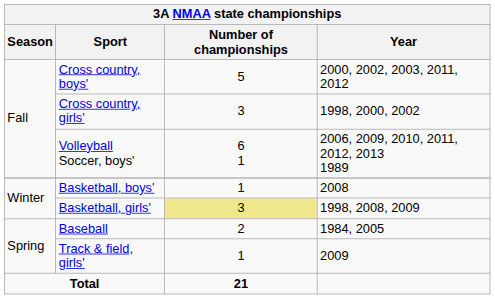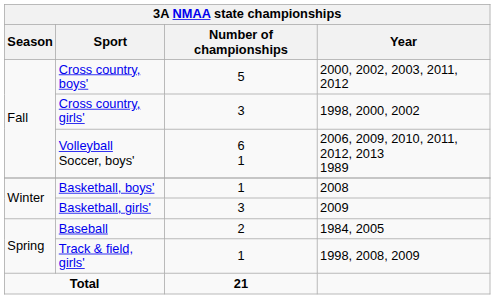Basketball, girls' | Number of championships: khaki background -> no background
Basketball, girls' | Year: 1998, 2008, 2009 -> 2009
Track & field, girls' | Year: 2009 -> 1998, 2008, 2009
